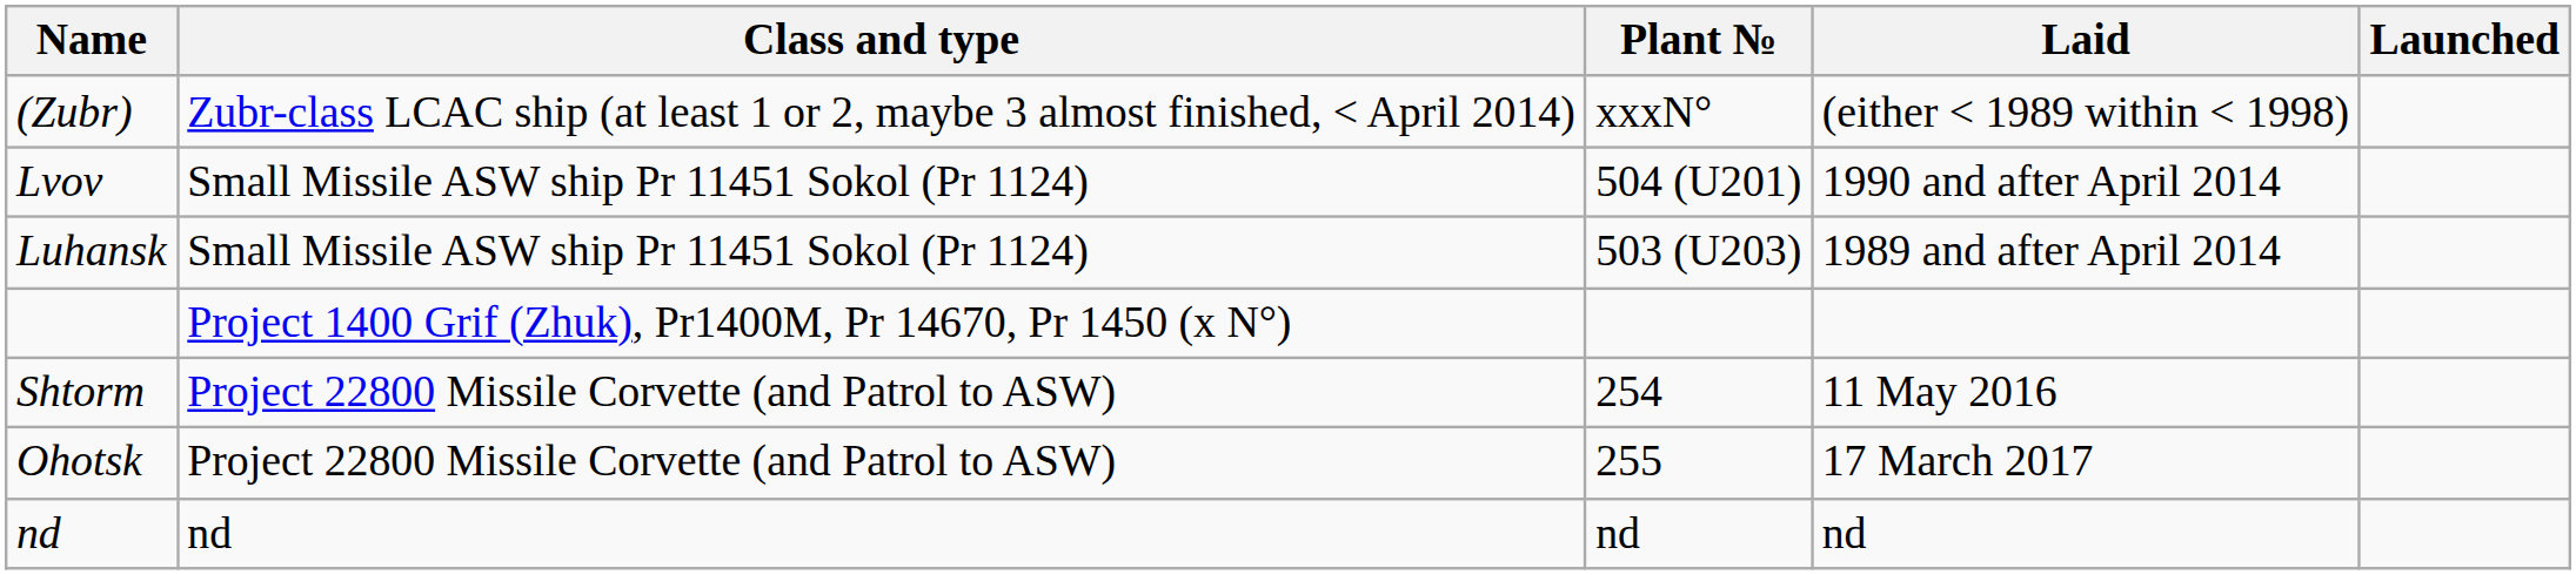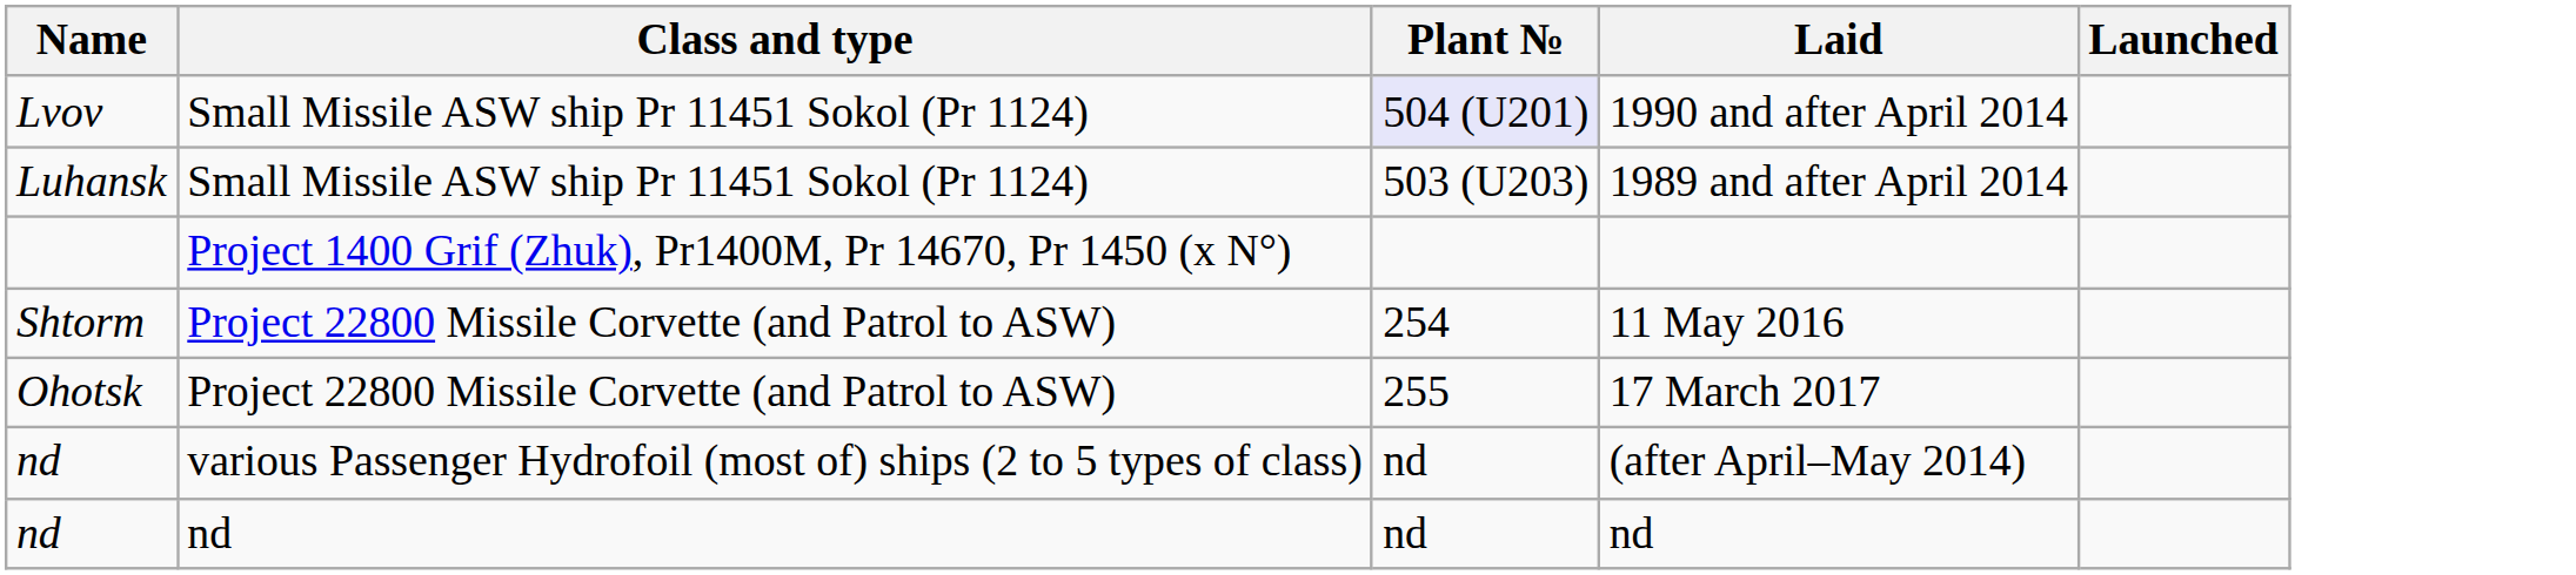- row: (Zubr) | Zubr-class LCAC ship (at least 1 or 2, maybe 3 almost finished, < April 2014) | xxxN° | (either < 1989 within < 1998)
1990 and after April 2014 | Plant №: no background -> lavender background
+ row: nd | various Passenger Hydrofoil (most of) ships (2 to 5 types of class) | nd | (after April–May 2014)
